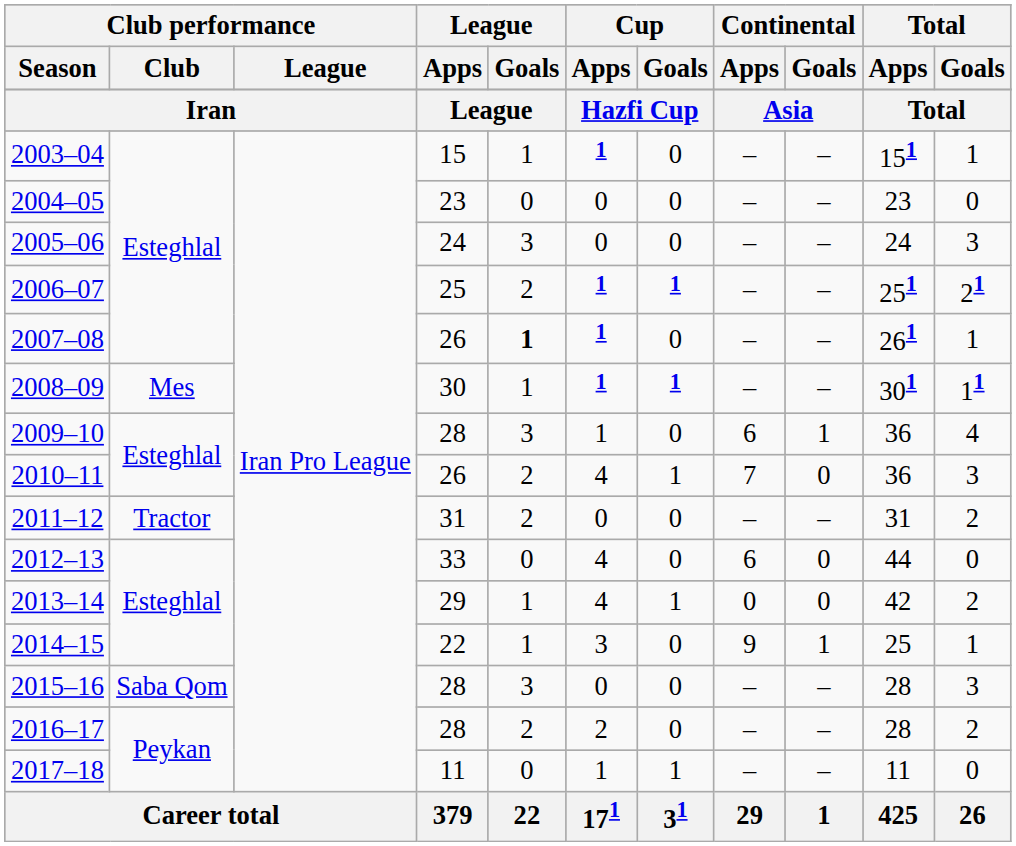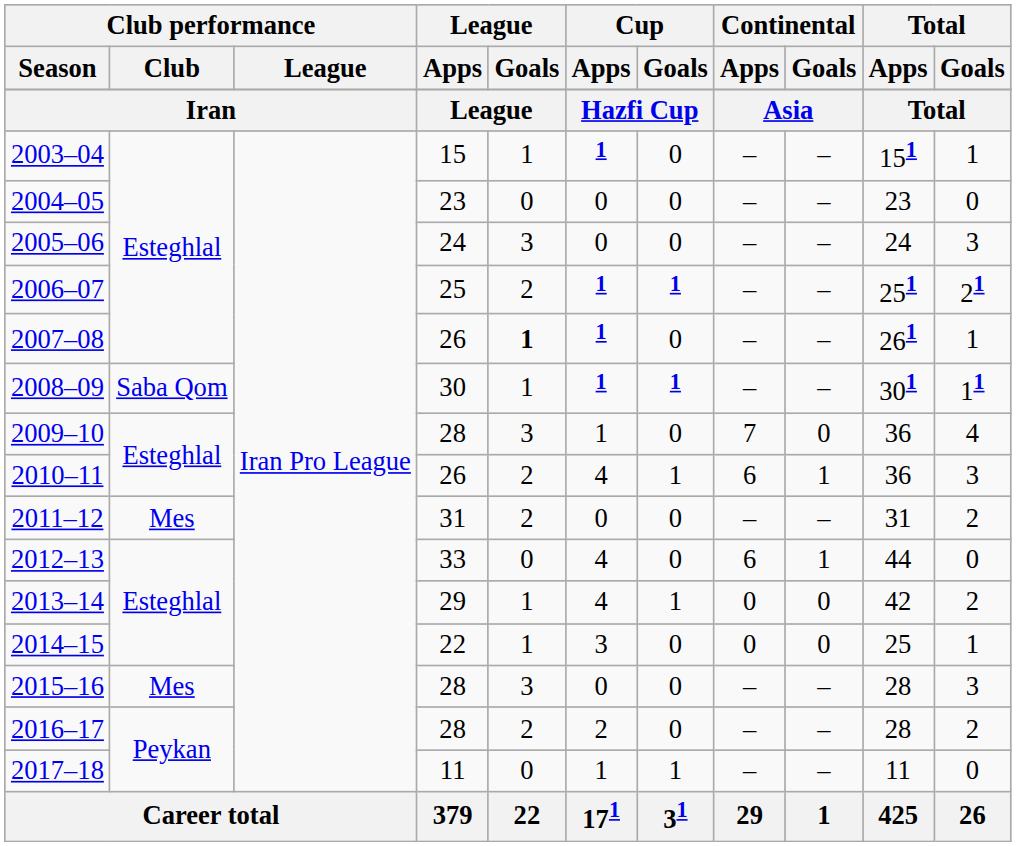2008–09 | Club performance / Club: Mes -> Saba Qom
2009–10 | Continental / Apps: 6 -> 7
2009–10 | Continental / Goals: 1 -> 0
2010–11 | Continental / Apps: 7 -> 6
2010–11 | Continental / Goals: 0 -> 1
2011–12 | Club performance / Club: Tractor -> Mes
2012–13 | Continental / Goals: 0 -> 1
2014–15 | Continental / Apps: 9 -> 0
2014–15 | Continental / Goals: 1 -> 0
2015–16 | Club performance / Club: Saba Qom -> Mes
